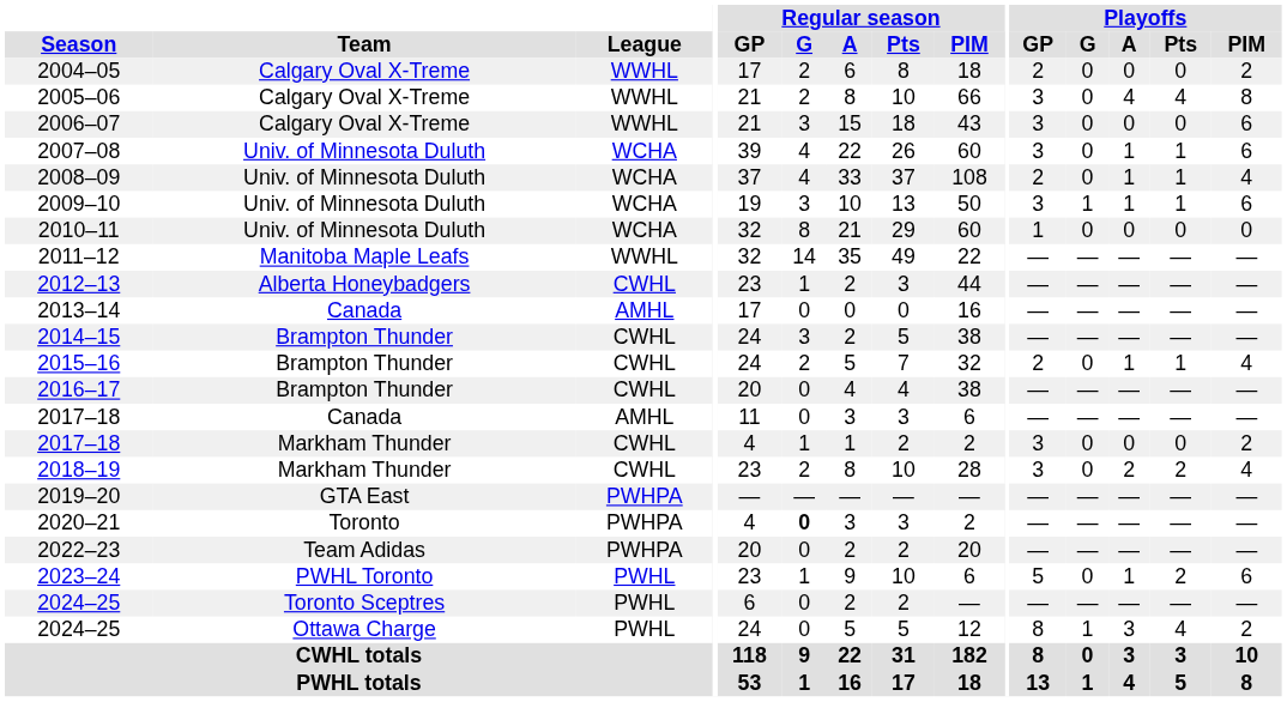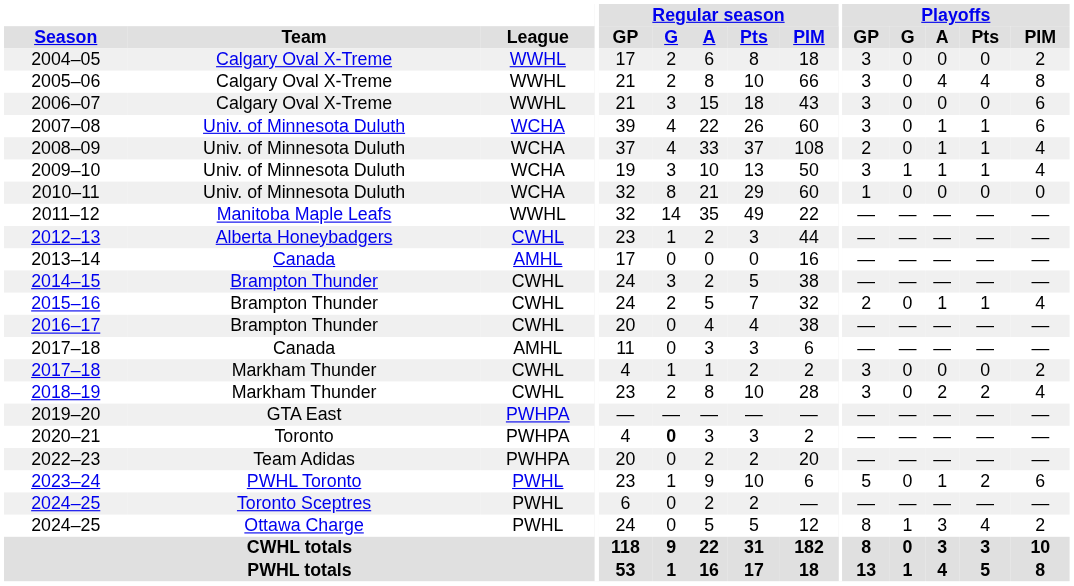2004–05 | Playoffs / GP: 2 -> 3
2009–10 | Playoffs / PIM: 6 -> 4
